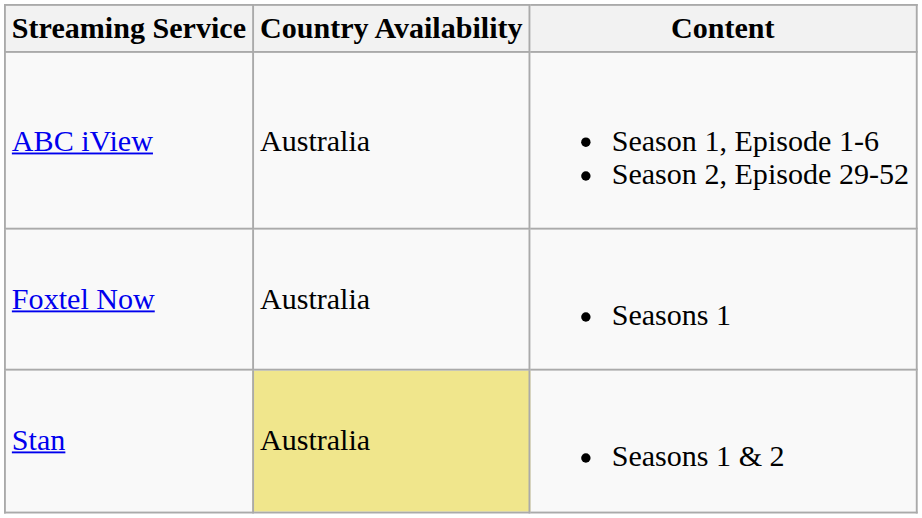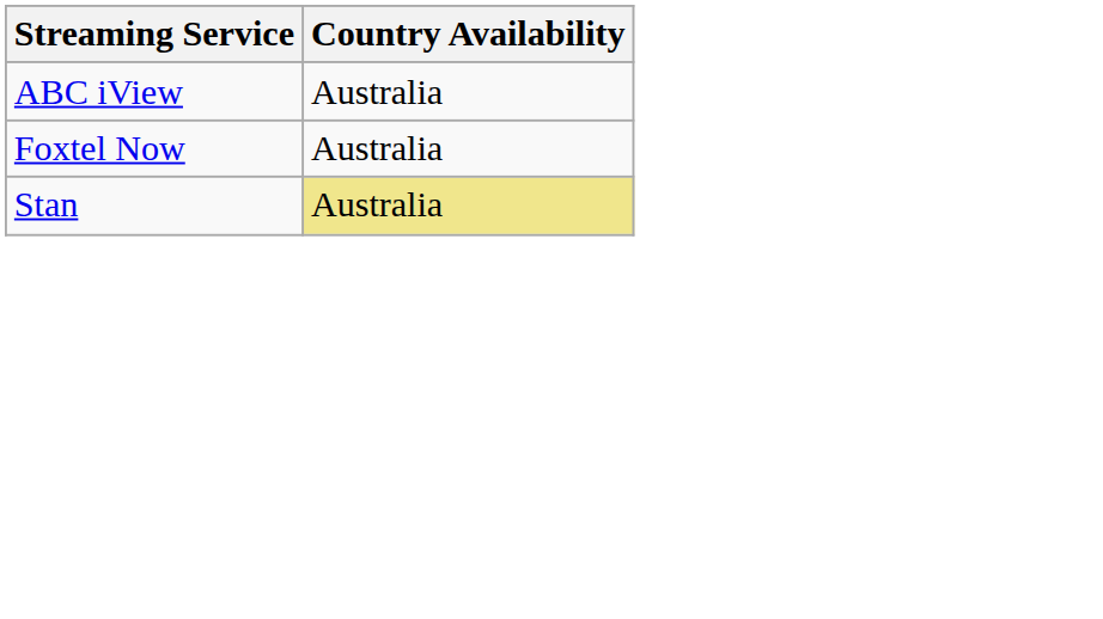- column: Content | Season 1, Episode 1-6 Season 2, Episode 29-52 | Seasons 1 | Seasons 1 & 2
